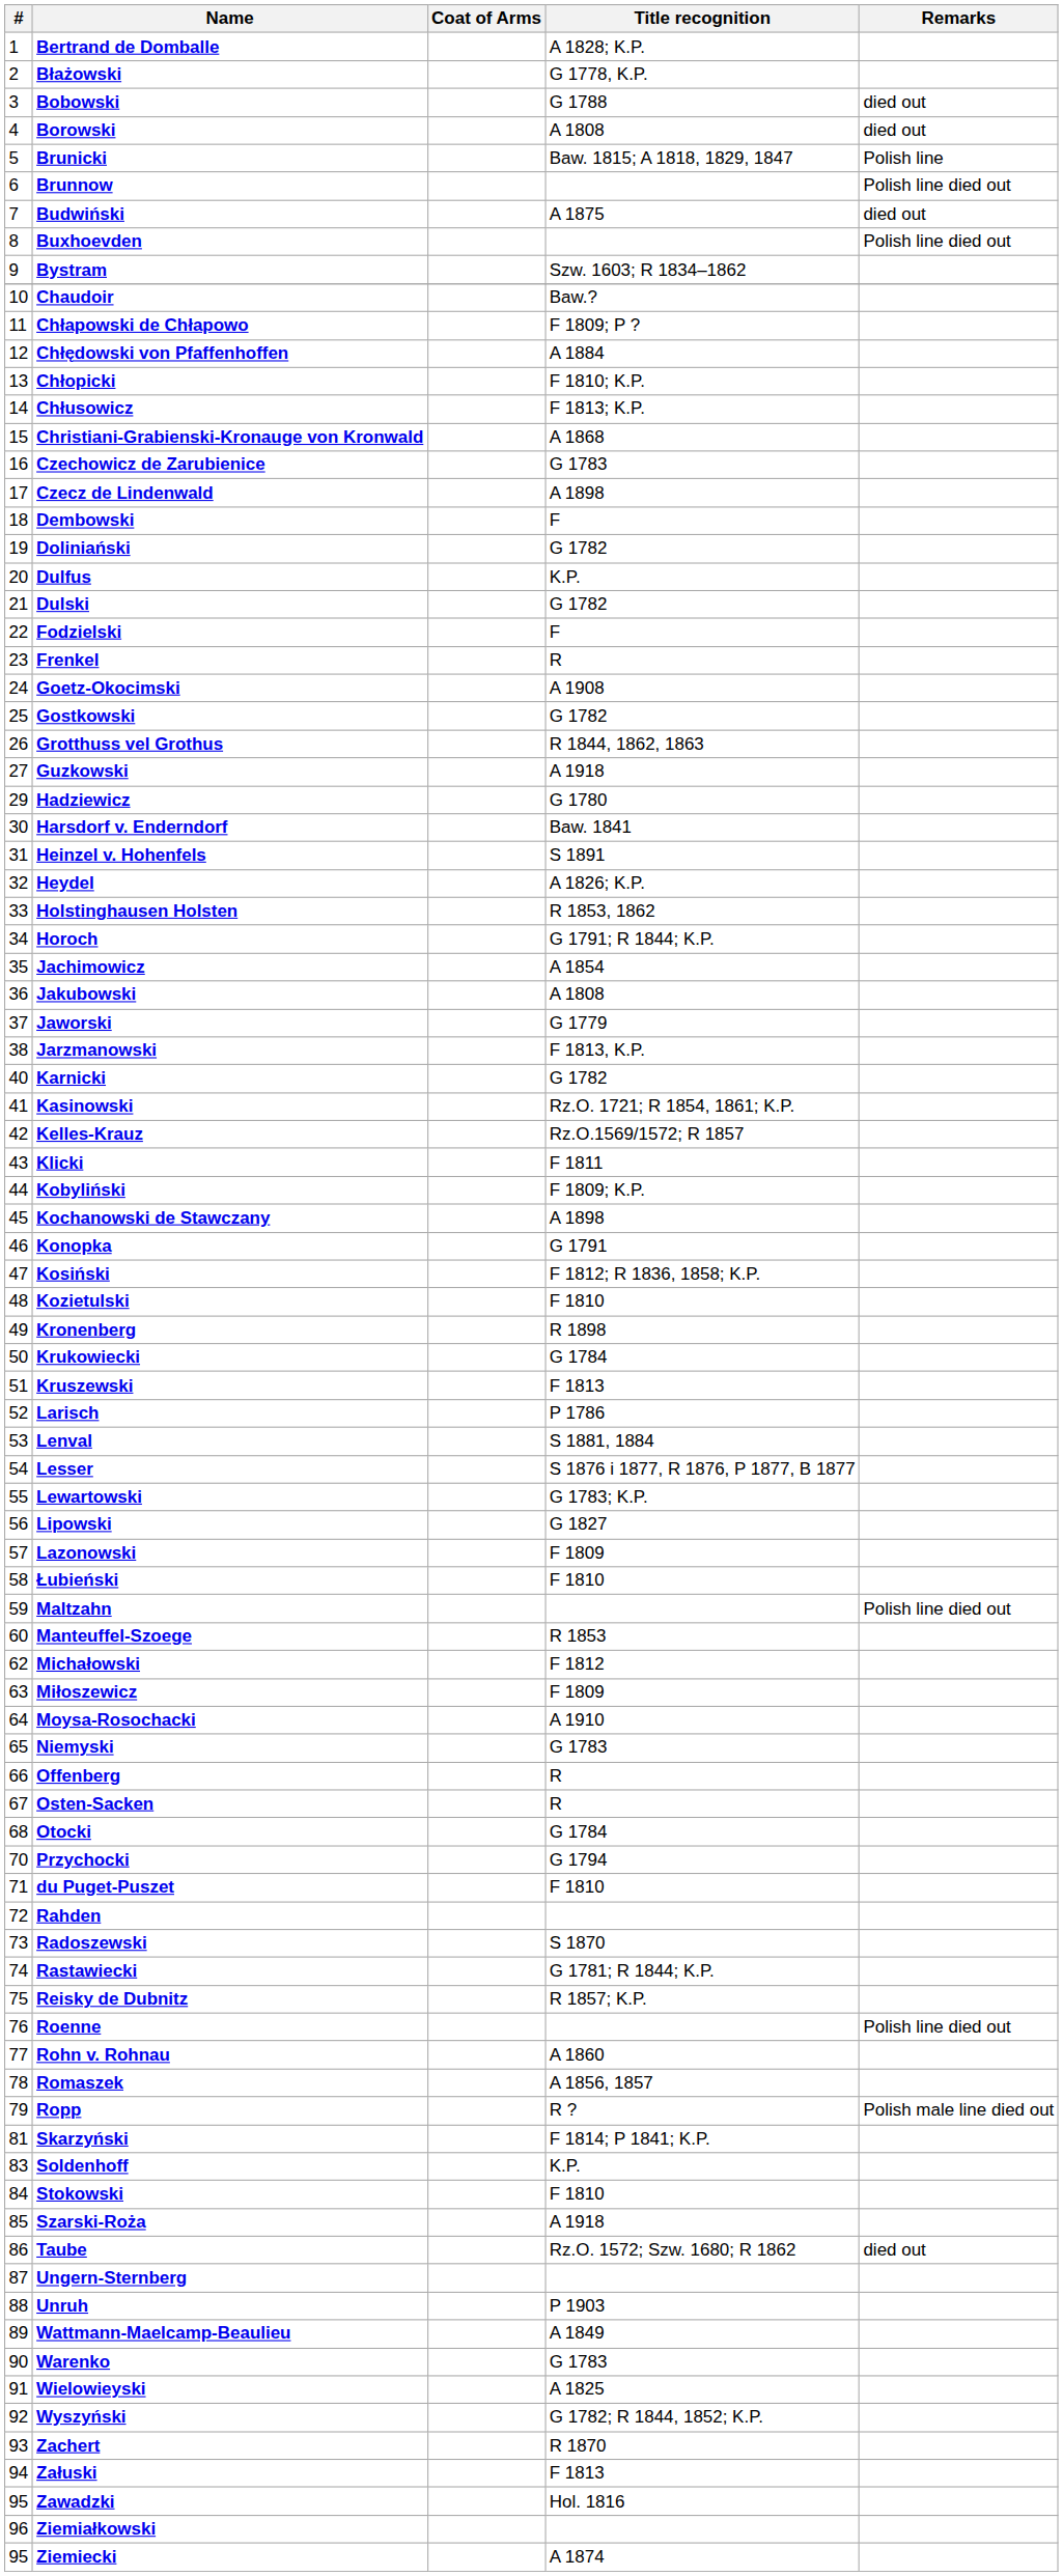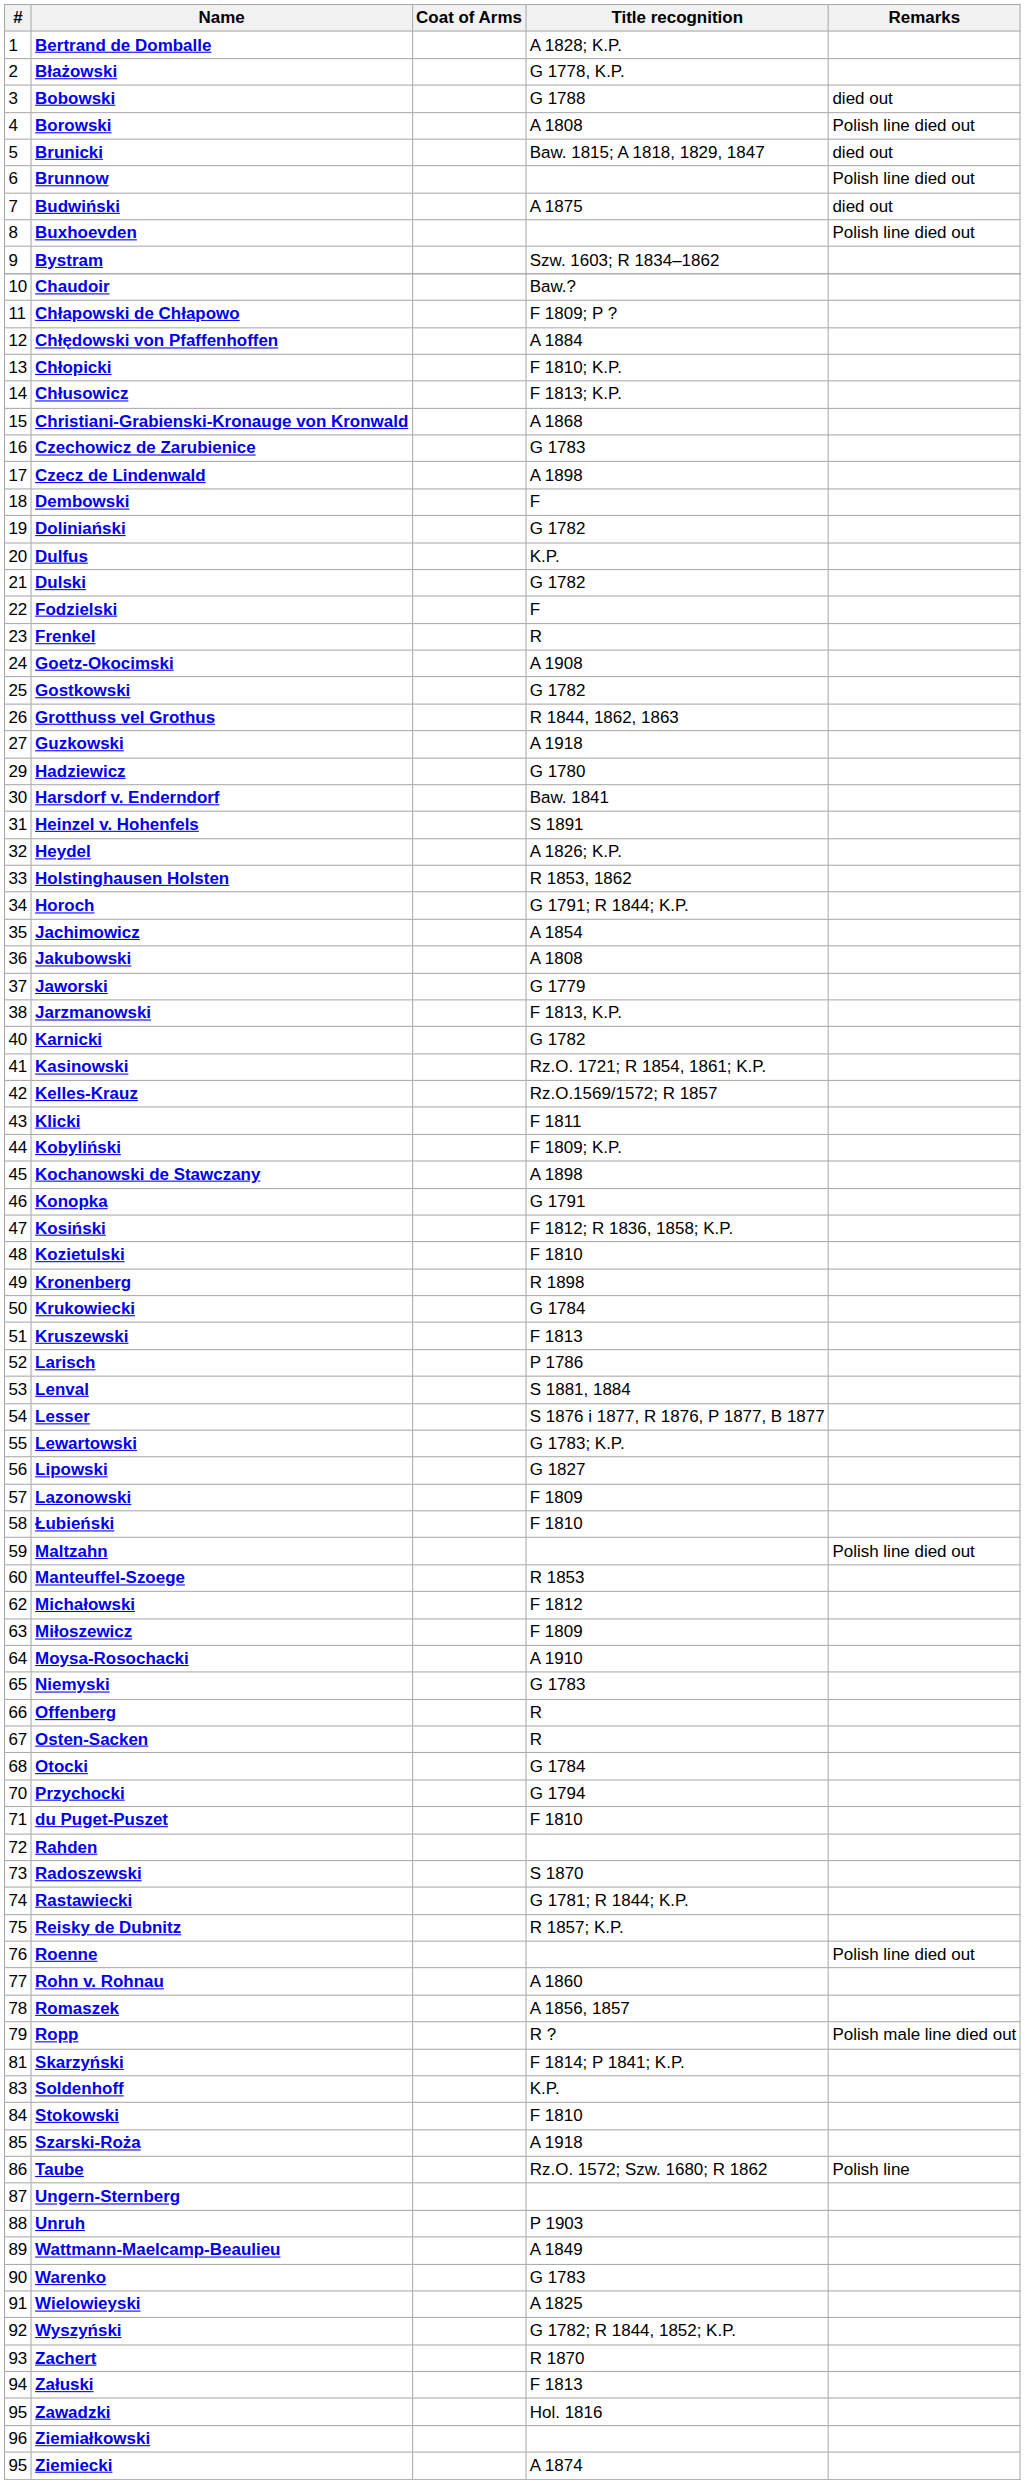Borowski | Remarks: died out -> Polish line died out
Brunicki | Remarks: Polish line -> died out
Taube | Remarks: died out -> Polish line
